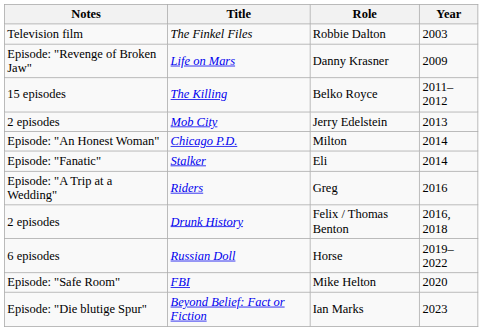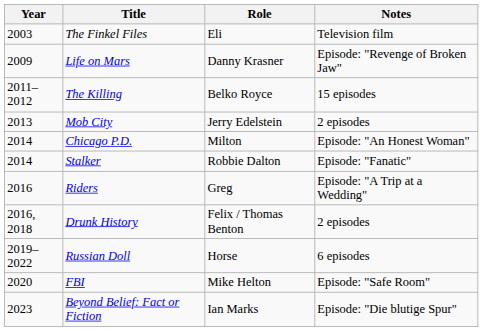columns swapped: Year <-> Notes
The Finkel Files | Role: Robbie Dalton -> Eli
Stalker | Role: Eli -> Robbie Dalton
